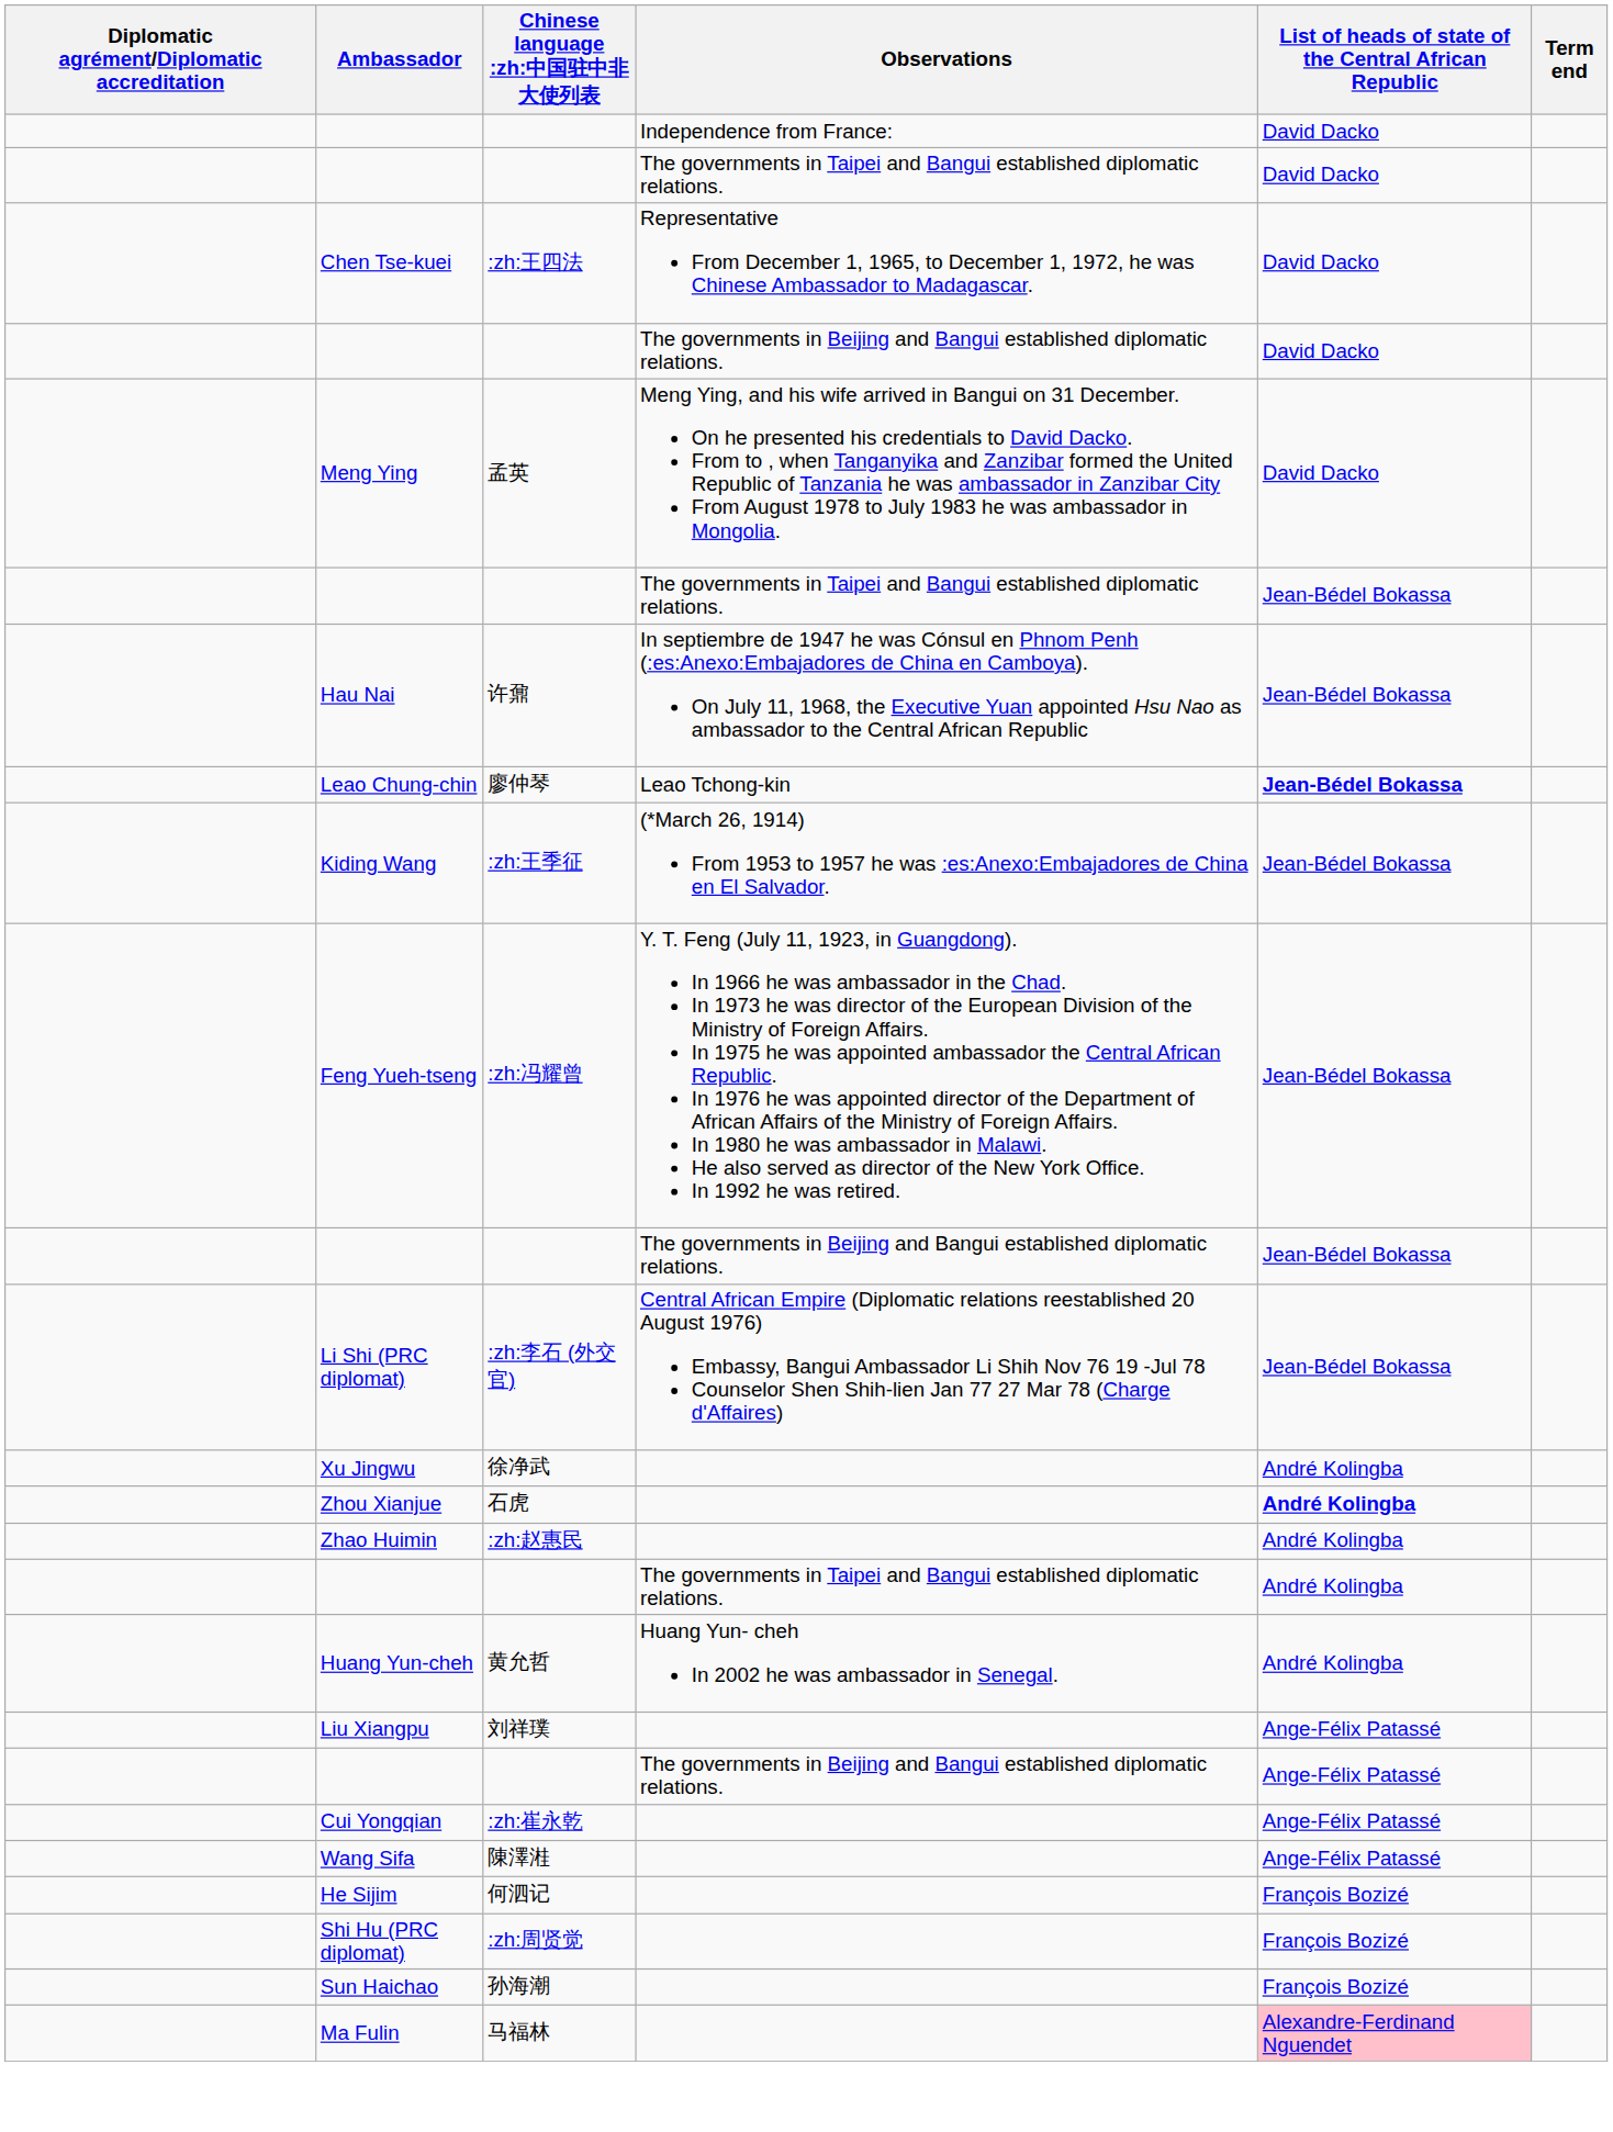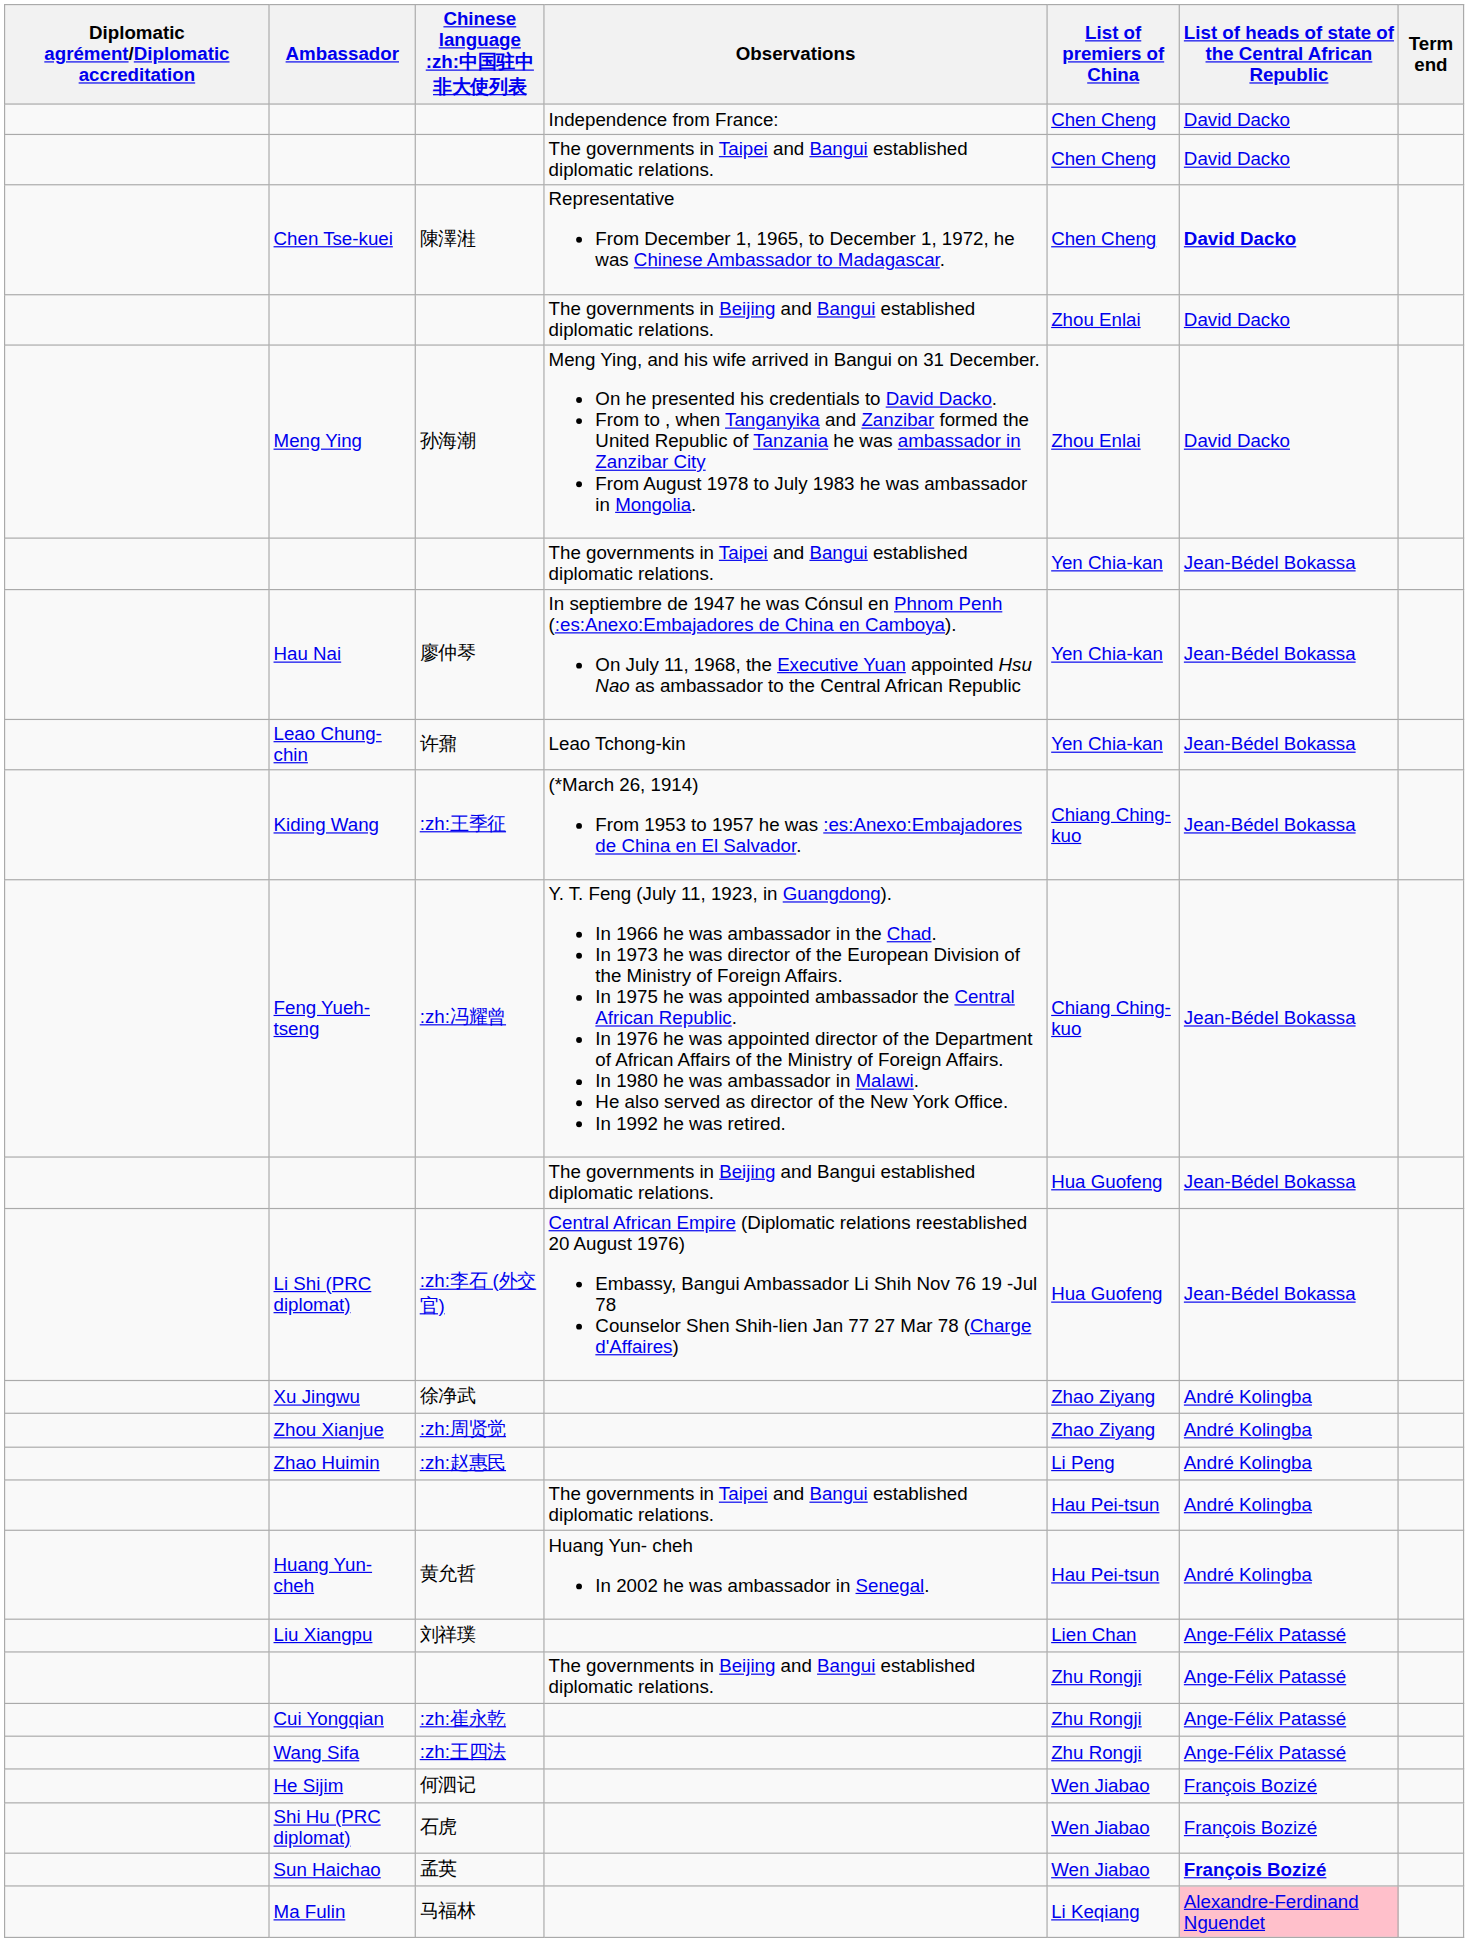+ column: List of premiers of China | Chen Cheng | Chen Cheng | Chen Cheng | Zhou Enlai | Zhou Enlai | Yen Chia-kan | Yen Chia-kan | Yen Chia-kan | Chiang Ching-kuo | Chiang Ching-kuo | Hua Guofeng | Hua Guofeng | Zhao Ziyang | Zhao Ziyang | Li Peng | Hau Pei-tsun | Hau Pei-tsun | Lien Chan | Zhu Rongji | Zhu Rongji | Zhu Rongji | Wen Jiabao | Wen Jiabao | Wen Jiabao | Li Keqiang
Chen Tse-kuei | Chinese language :zh:中国驻中非大使列表: :zh:王四法 -> 陳澤溎
Chen Tse-kuei | List of heads of state of the Central African Republic: normal -> bold
Meng Ying | Chinese language :zh:中国驻中非大使列表: 孟英 -> 孙海潮
Hau Nai | Chinese language :zh:中国驻中非大使列表: 许鼐 -> 廖仲琴
Leao Chung-chin | Chinese language :zh:中国驻中非大使列表: 廖仲琴 -> 许鼐
Leao Chung-chin | List of heads of state of the Central African Republic: bold -> normal
Zhou Xianjue | Chinese language :zh:中国驻中非大使列表: 石虎 -> :zh:周贤觉
Zhou Xianjue | List of heads of state of the Central African Republic: bold -> normal
Wang Sifa | Chinese language :zh:中国驻中非大使列表: 陳澤溎 -> :zh:王四法
Shi Hu (PRC diplomat) | Chinese language :zh:中国驻中非大使列表: :zh:周贤觉 -> 石虎
Sun Haichao | Chinese language :zh:中国驻中非大使列表: 孙海潮 -> 孟英
Sun Haichao | List of heads of state of the Central African Republic: normal -> bold
